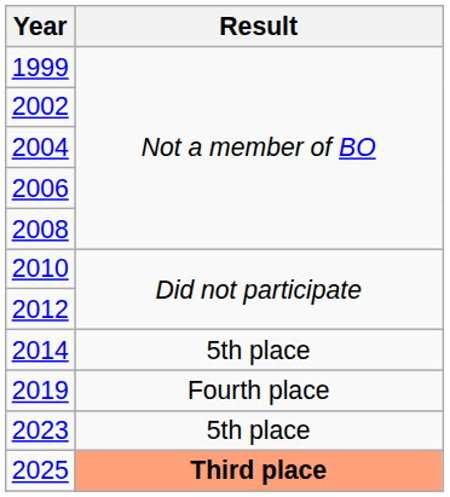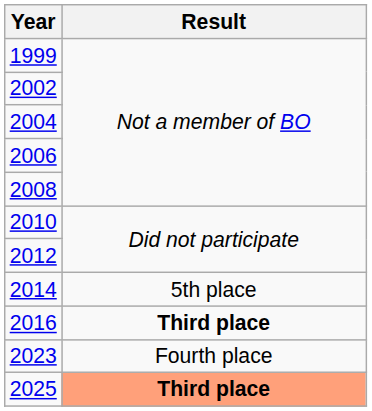+ row: 2016 | Third place
- row: 2019 | Fourth place
2023 | Result: 5th place -> Fourth place
